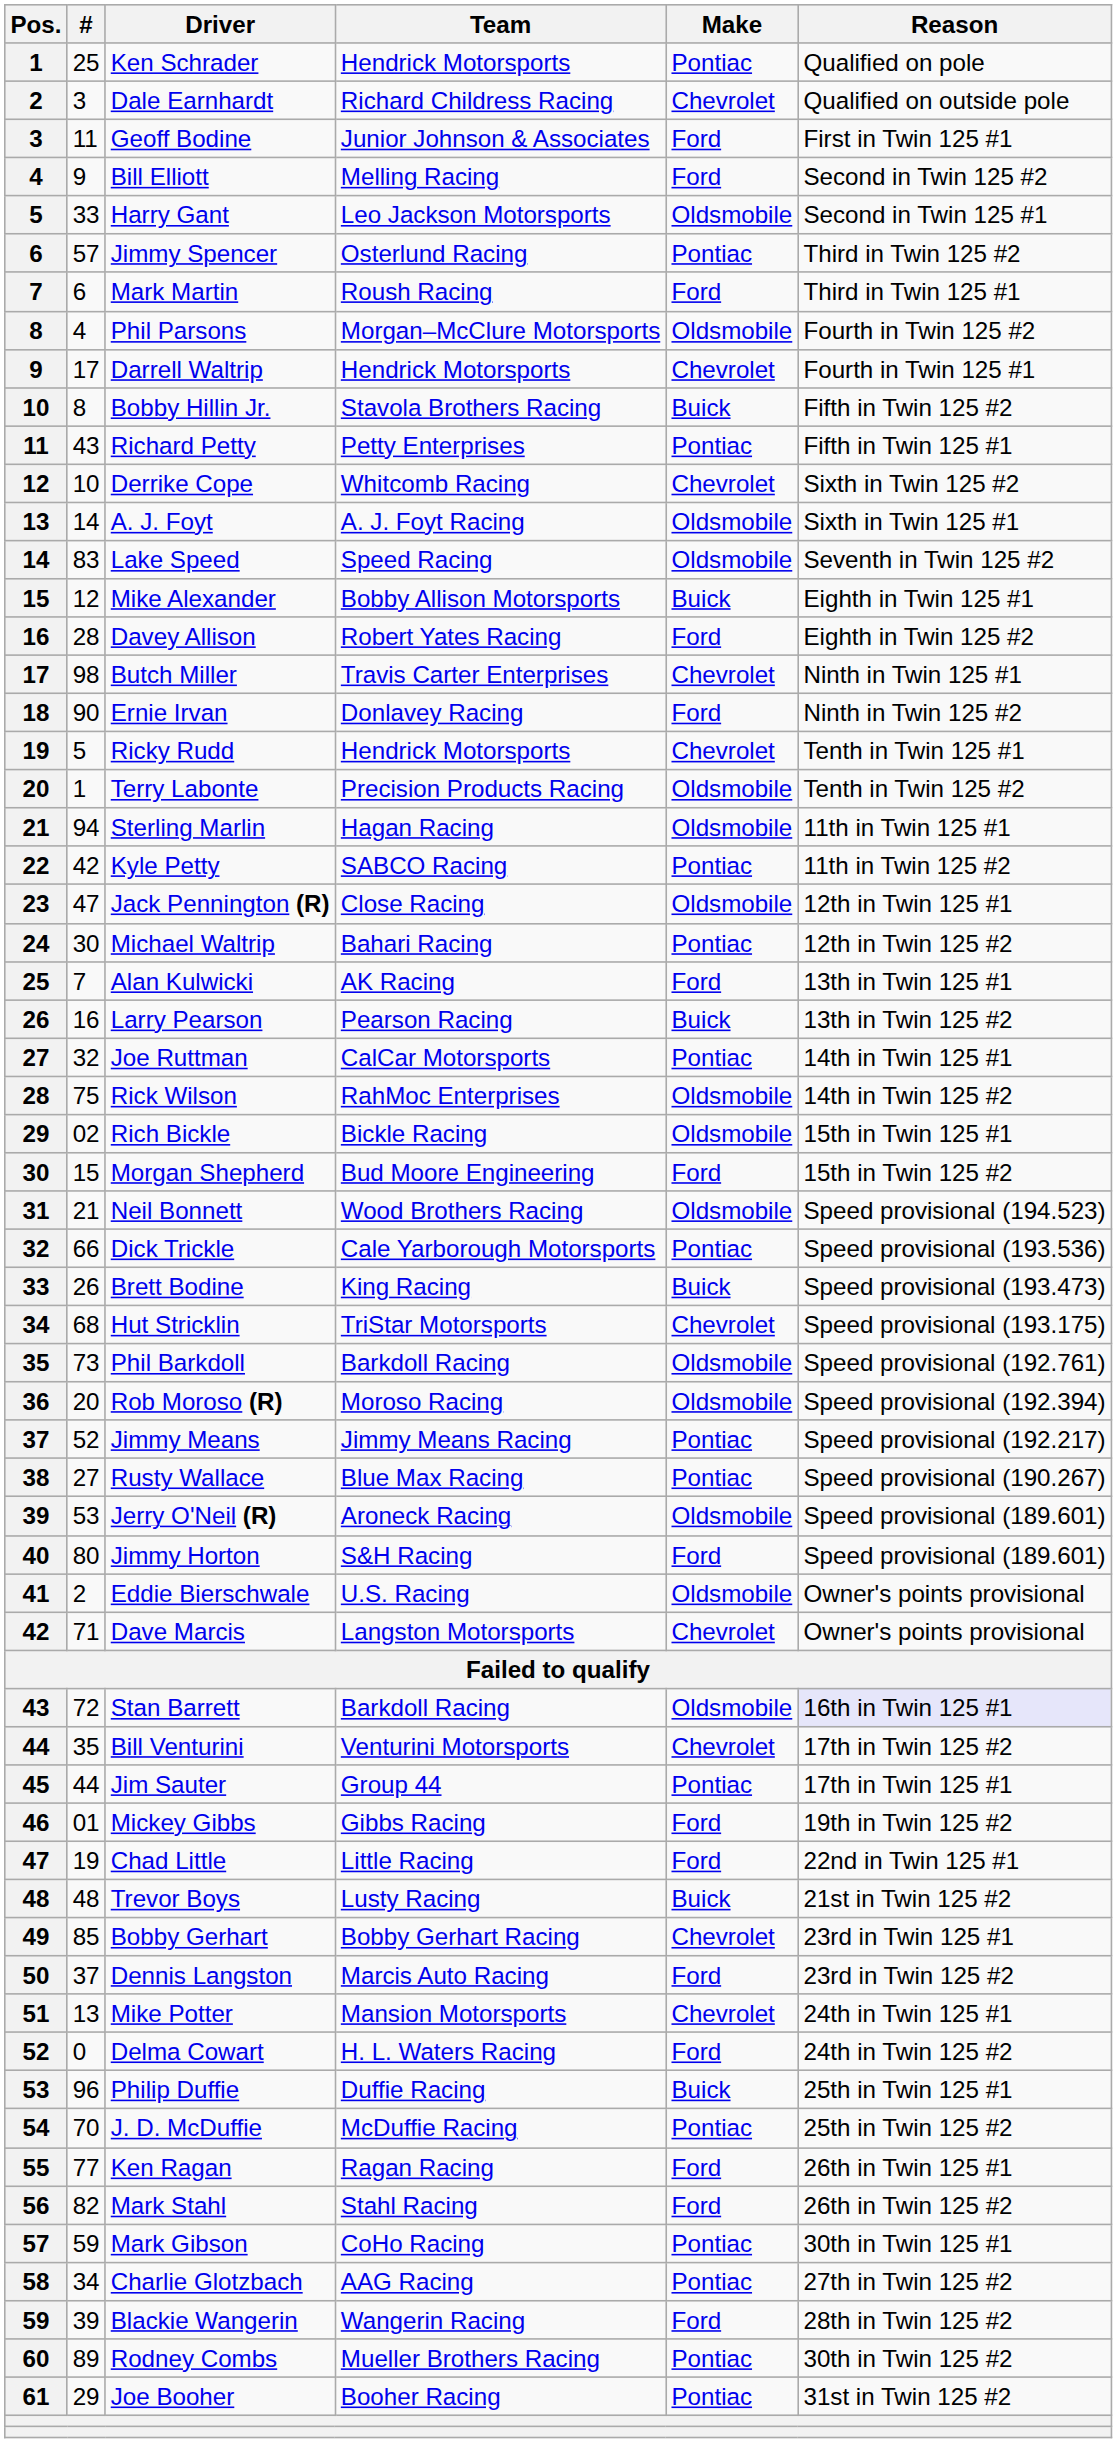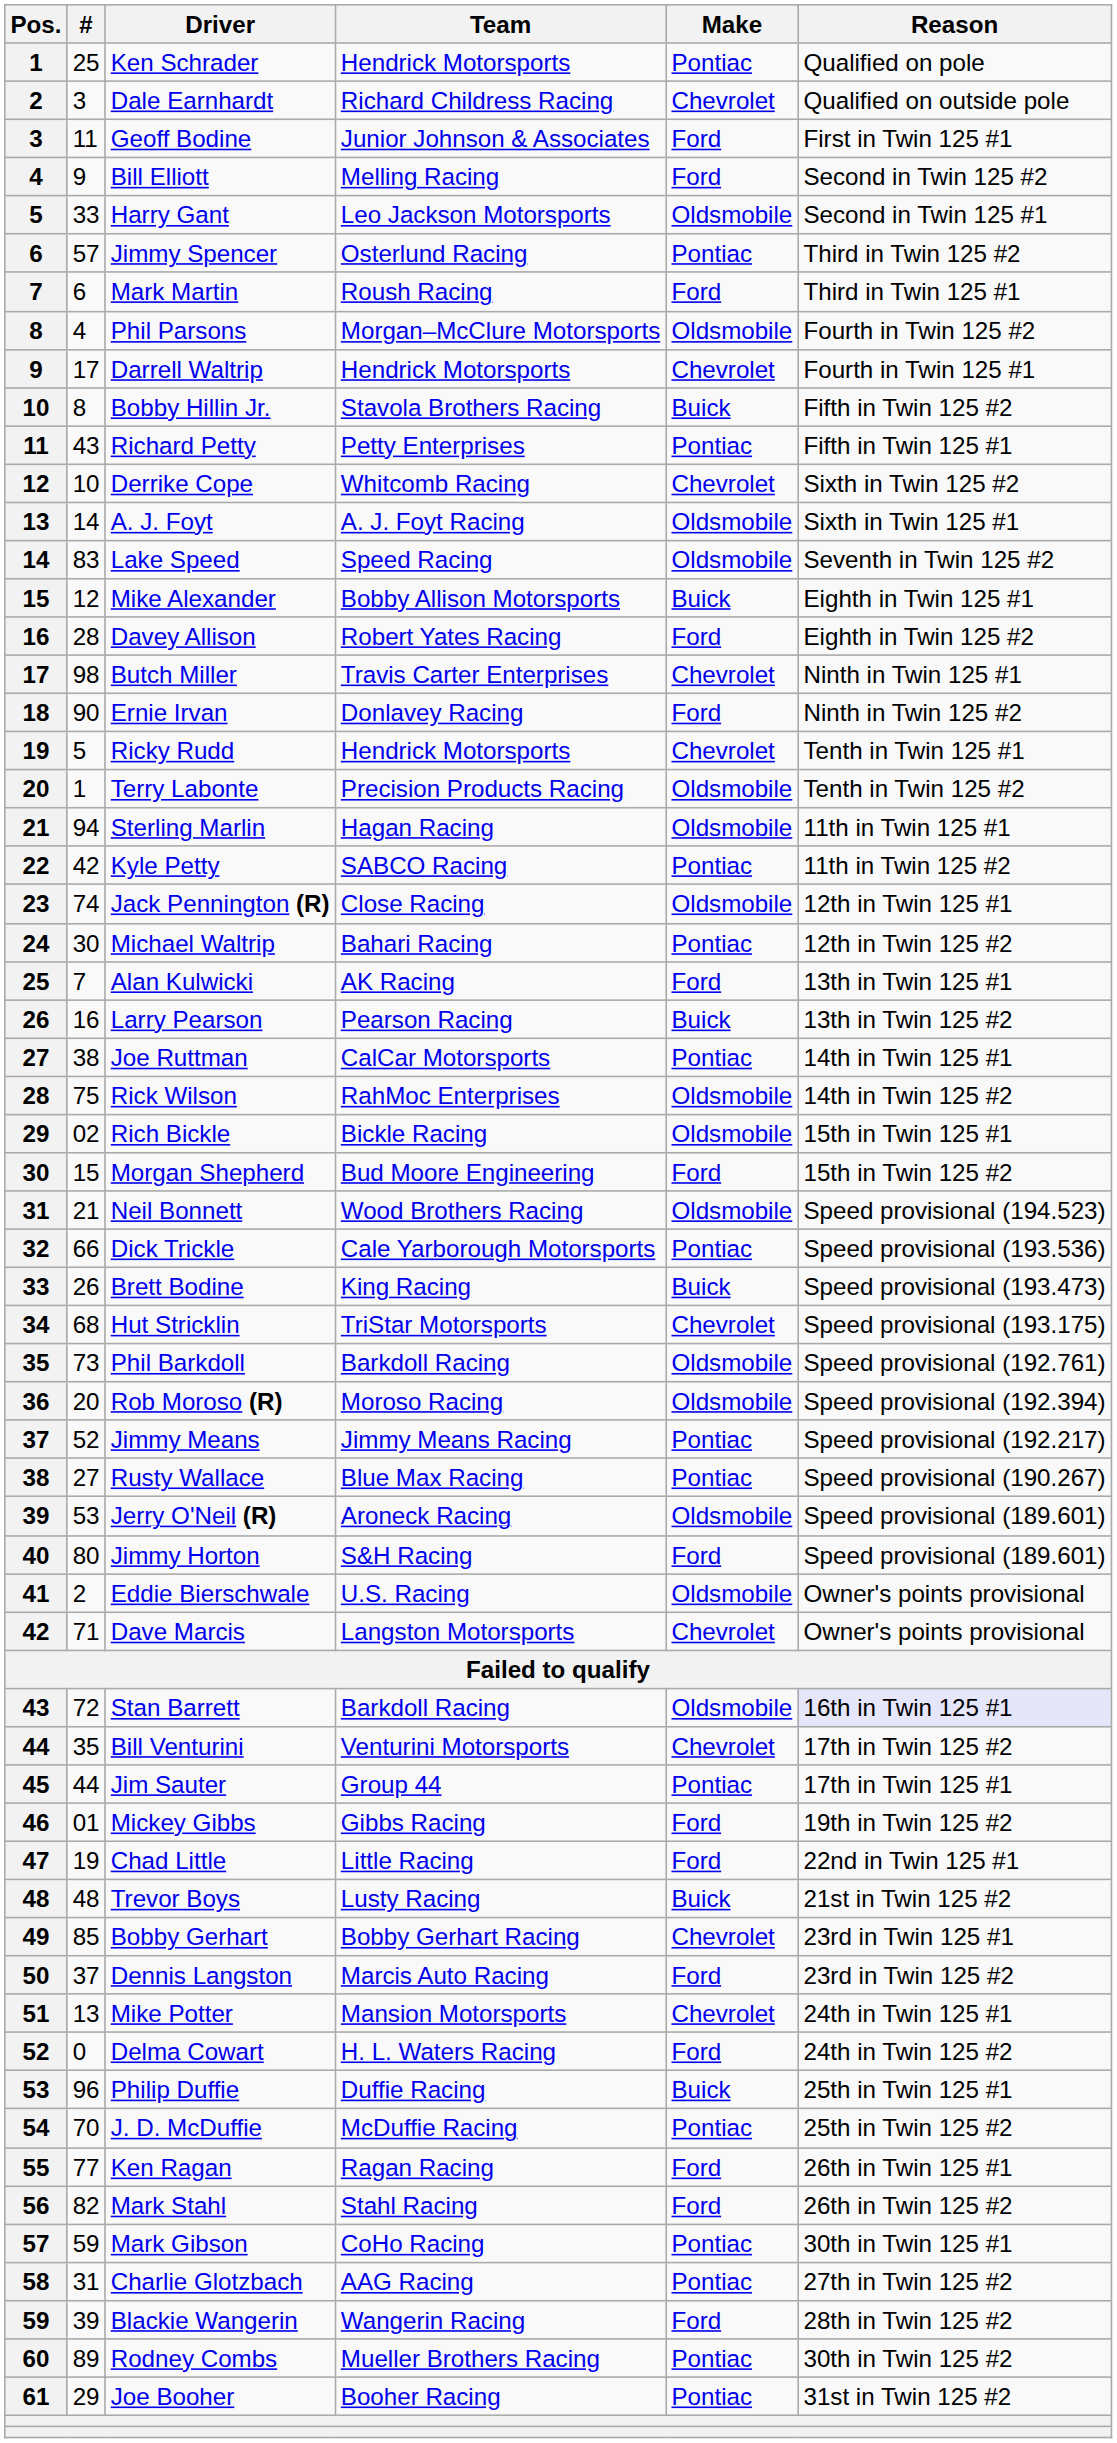Jack Pennington (R) | #: 47 -> 74
Joe Ruttman | #: 32 -> 38
Charlie Glotzbach | #: 34 -> 31
